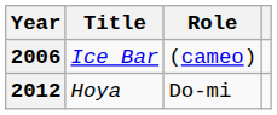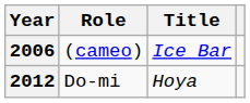columns swapped: Title <-> Role
